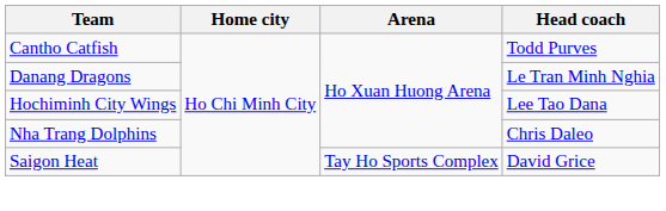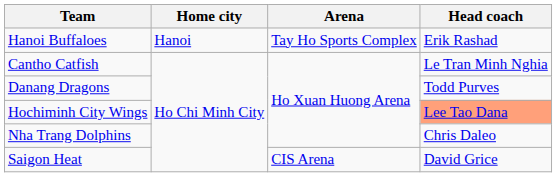+ row: Hanoi Buffaloes | Hanoi | Tay Ho Sports Complex | Erik Rashad
Cantho Catfish | Head coach: Todd Purves -> Le Tran Minh Nghia
Danang Dragons | Head coach: Le Tran Minh Nghia -> Todd Purves
Hochiminh City Wings | Head coach: no background -> lightsalmon background
Saigon Heat | Arena: Tay Ho Sports Complex -> CIS Arena
